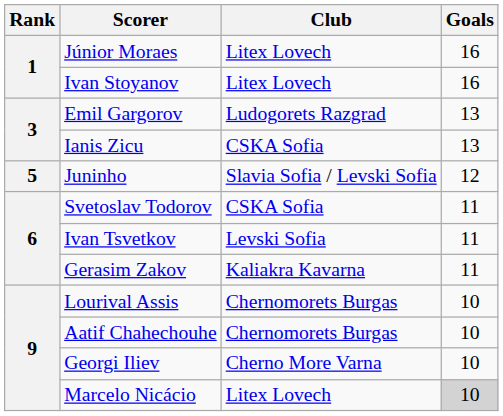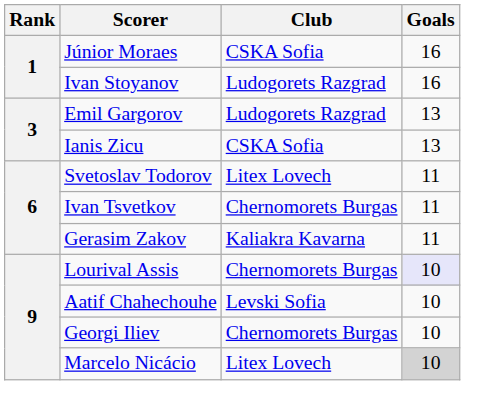Júnior Moraes | Club: Litex Lovech -> CSKA Sofia
Ivan Stoyanov | Club: Litex Lovech -> Ludogorets Razgrad
- row: 5 | Juninho | Slavia Sofia / Levski Sofia | 12
Svetoslav Todorov | Club: CSKA Sofia -> Litex Lovech
Ivan Tsvetkov | Club: Levski Sofia -> Chernomorets Burgas
Lourival Assis | Goals: no background -> lavender background
Aatif Chahechouhe | Club: Chernomorets Burgas -> Levski Sofia
Georgi Iliev | Club: Cherno More Varna -> Chernomorets Burgas
